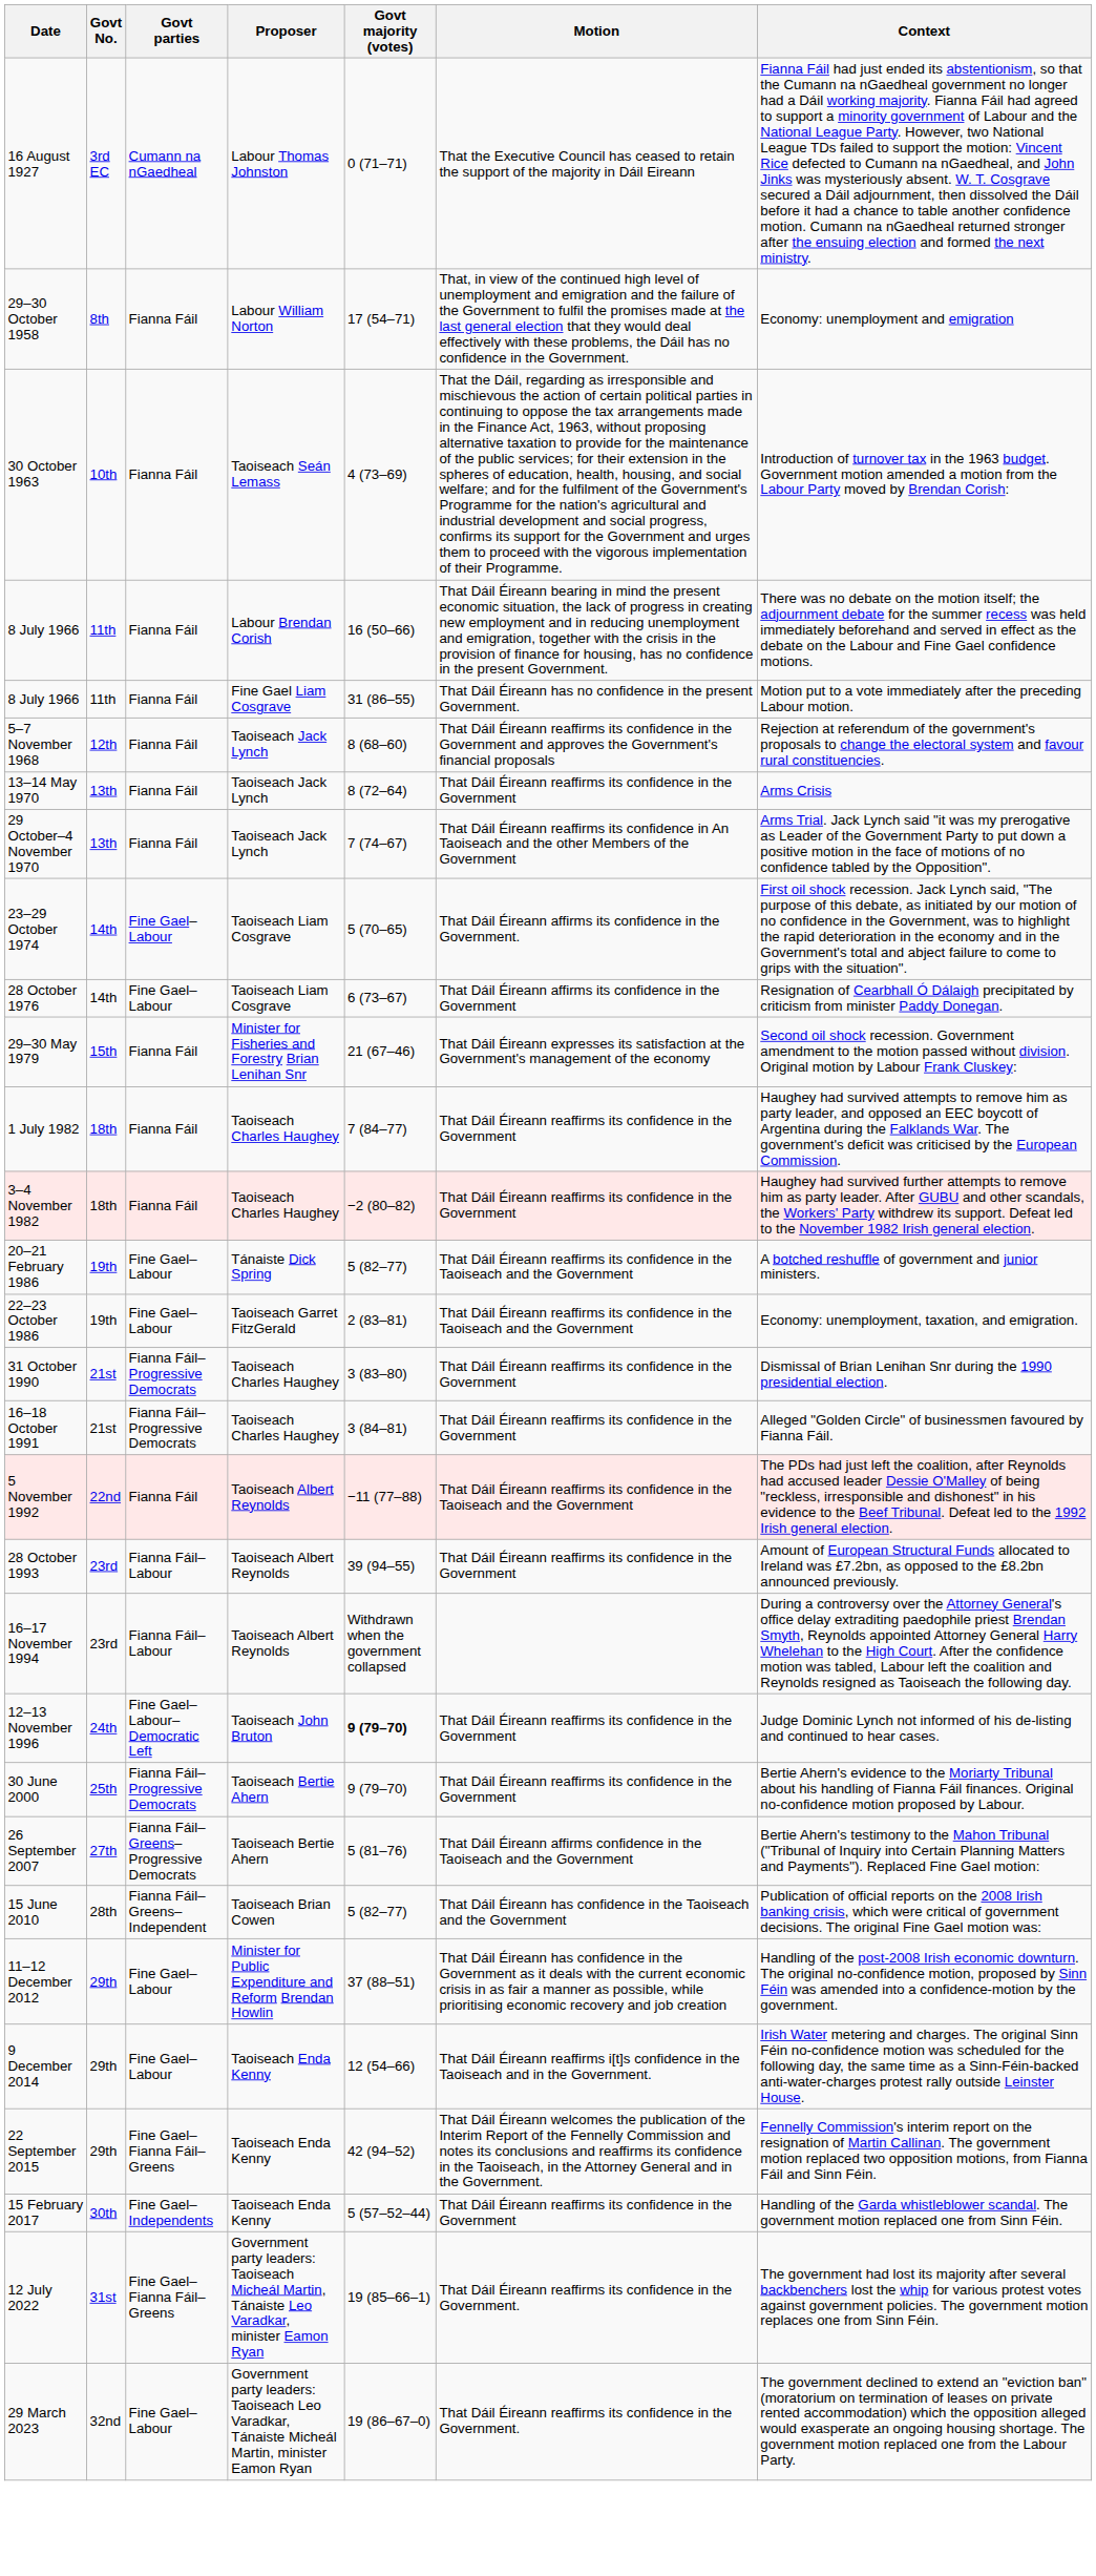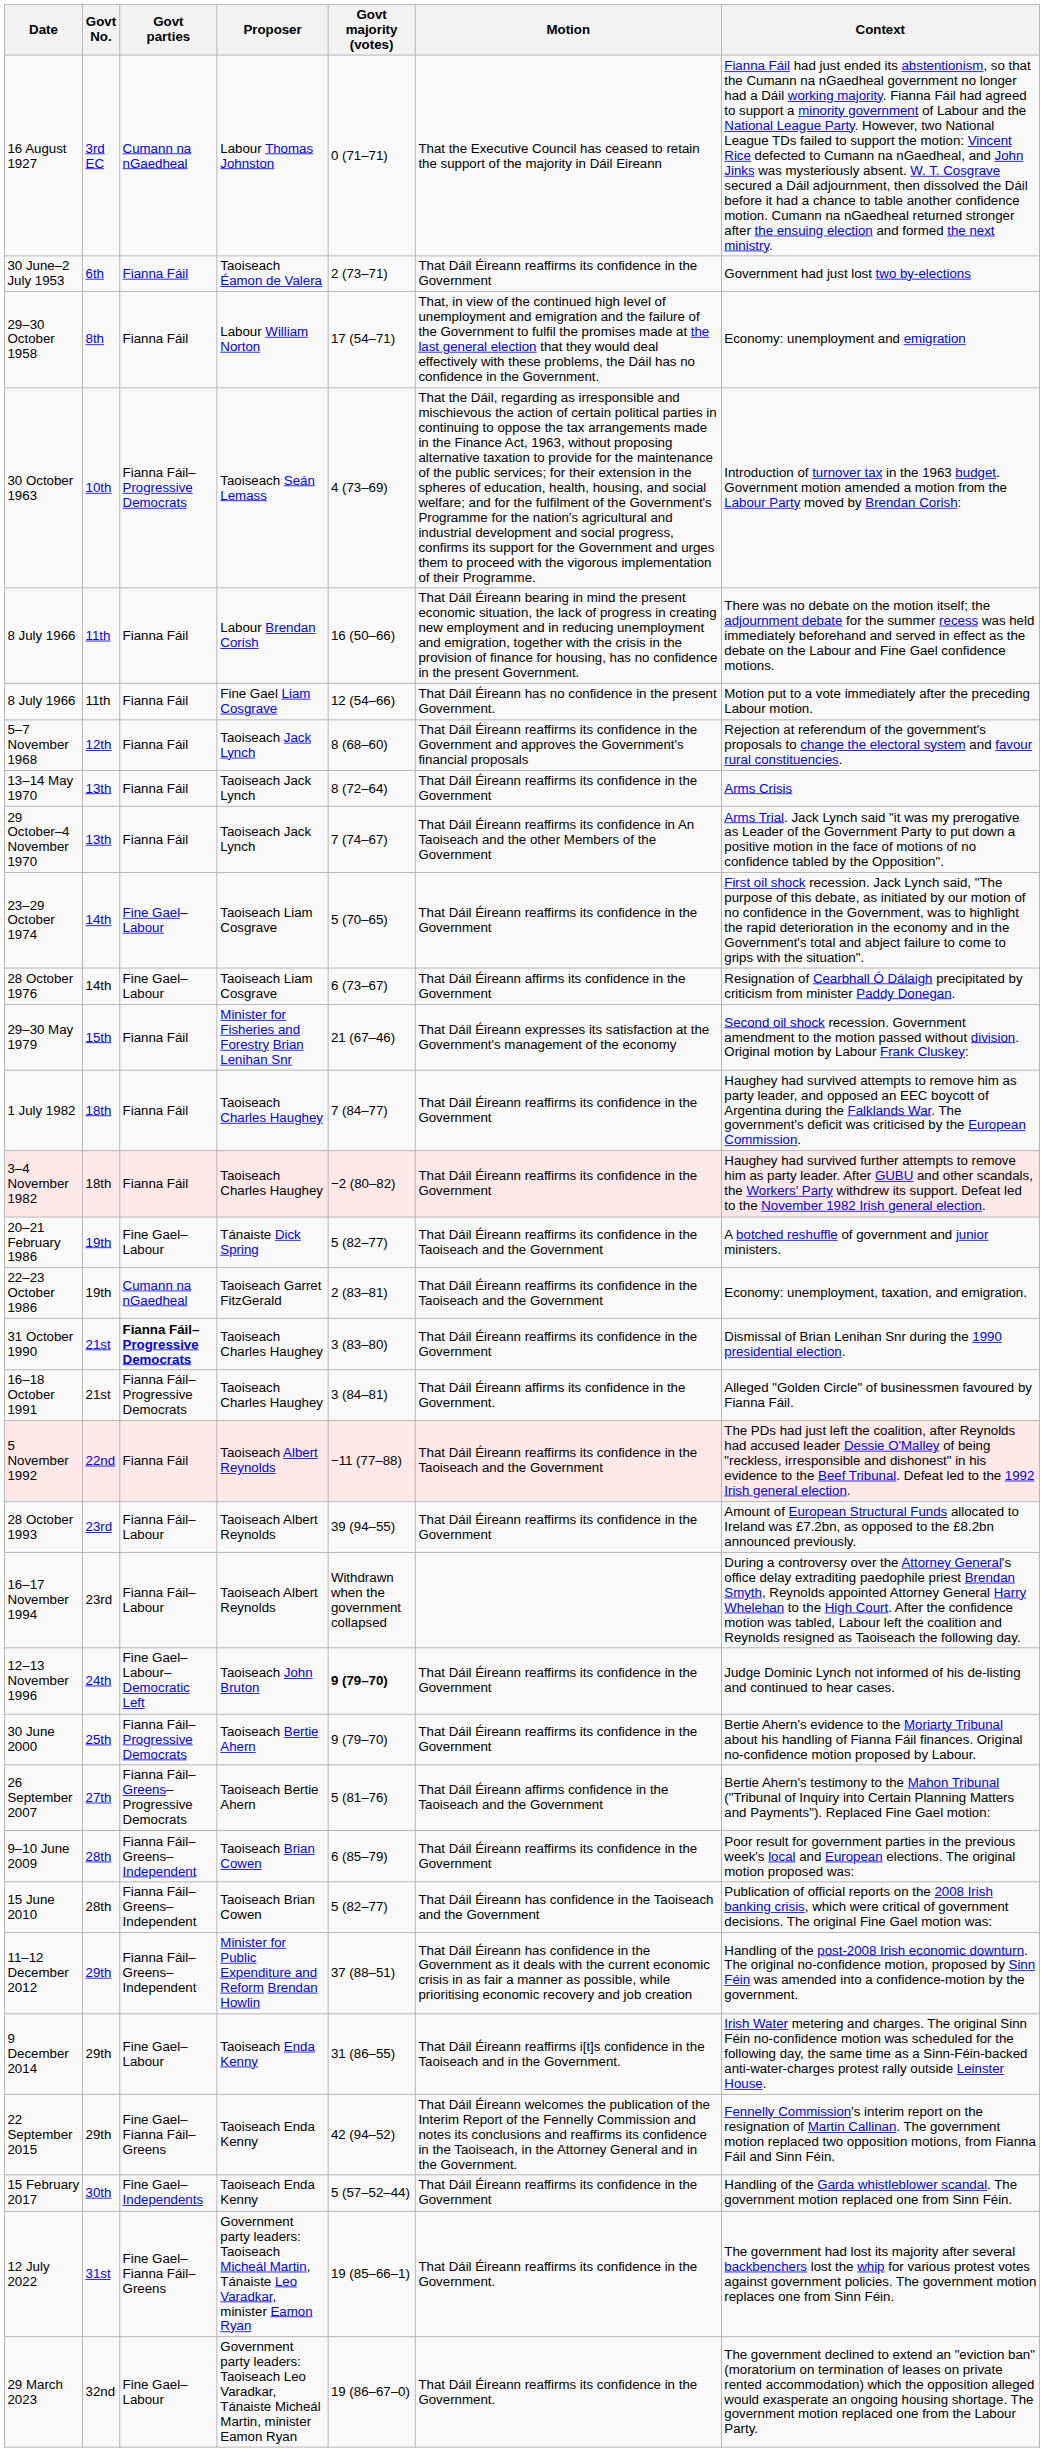+ row: 30 June–2 July 1953 | 6th | Fianna Fáil | Taoiseach Éamon de Valera | 2 (73–71) | That Dáil Éireann reaffirms its confidence in the Government | Government had just lost two by-elections
30 October 1963 | Govt parties: Fianna Fáil -> Fianna Fáil–Progressive Democrats
8 July 1966 / Fine Gael Liam Cosgrave | Govt majority (votes): 31 (86–55) -> 12 (54–66)
23–29 October 1974 | Motion: That Dáil Éireann affirms its confidence in the Government. -> That Dáil Éireann reaffirms its confidence in the Government
22–23 October 1986 | Govt parties: Fine Gael–Labour -> Cumann na nGaedheal
31 October 1990 | Govt parties: normal -> bold
16–18 October 1991 | Motion: That Dáil Éireann reaffirms its confidence in the Government -> That Dáil Éireann affirms its confidence in the Government.
+ row: 9–10 June 2009 | 28th | Fianna Fáil–Greens–Independent | Taoiseach Brian Cowen | 6 (85–79) | That Dáil Éireann reaffirms its confidence in the Government | Poor result for government parties in the previous week's local and European elections. The original motion proposed was:
11–12 December 2012 | Govt parties: Fine Gael–Labour -> Fianna Fáil–Greens–Independent
9 December 2014 | Govt majority (votes): 12 (54–66) -> 31 (86–55)
